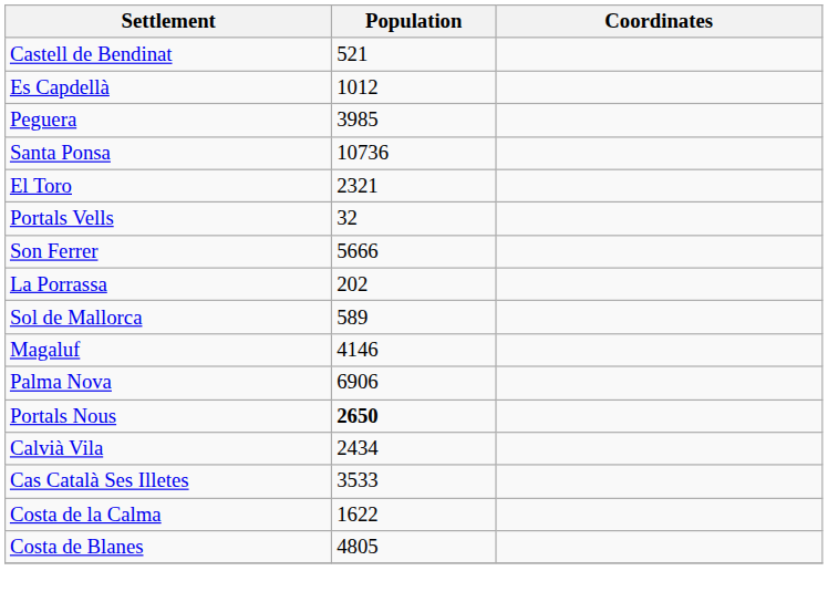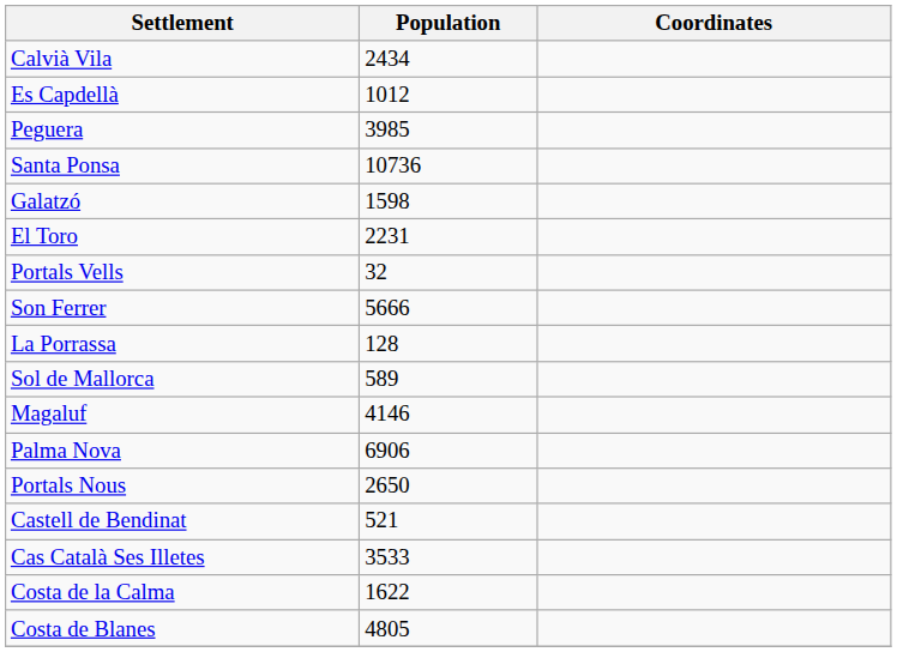rows swapped: Calvià Vila <-> Castell de Bendinat
+ row: Galatzó | 1598
El Toro | Population: 2321 -> 2231
La Porrassa | Population: 202 -> 128
Portals Nous | Population: bold -> normal
